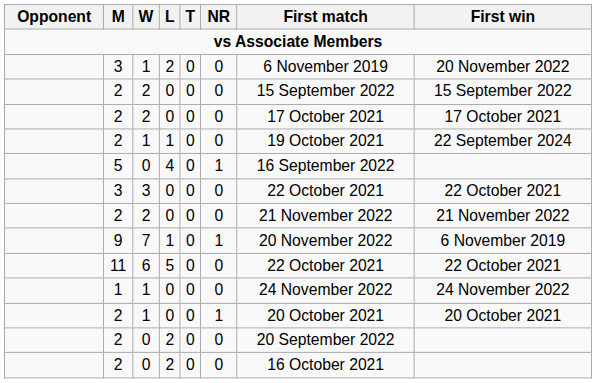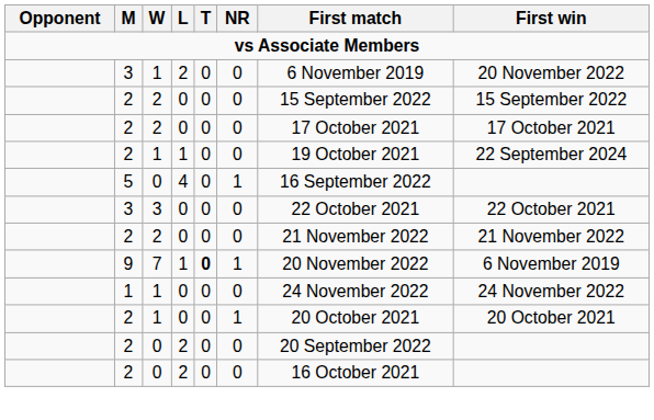9 | T: normal -> bold
- row: 11 | 6 | 5 | 0 | 0 | 22 October 2021 | 22 October 2021
